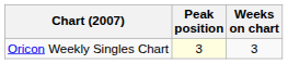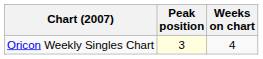Oricon Weekly Singles Chart | Weeks on chart: 3 -> 4
